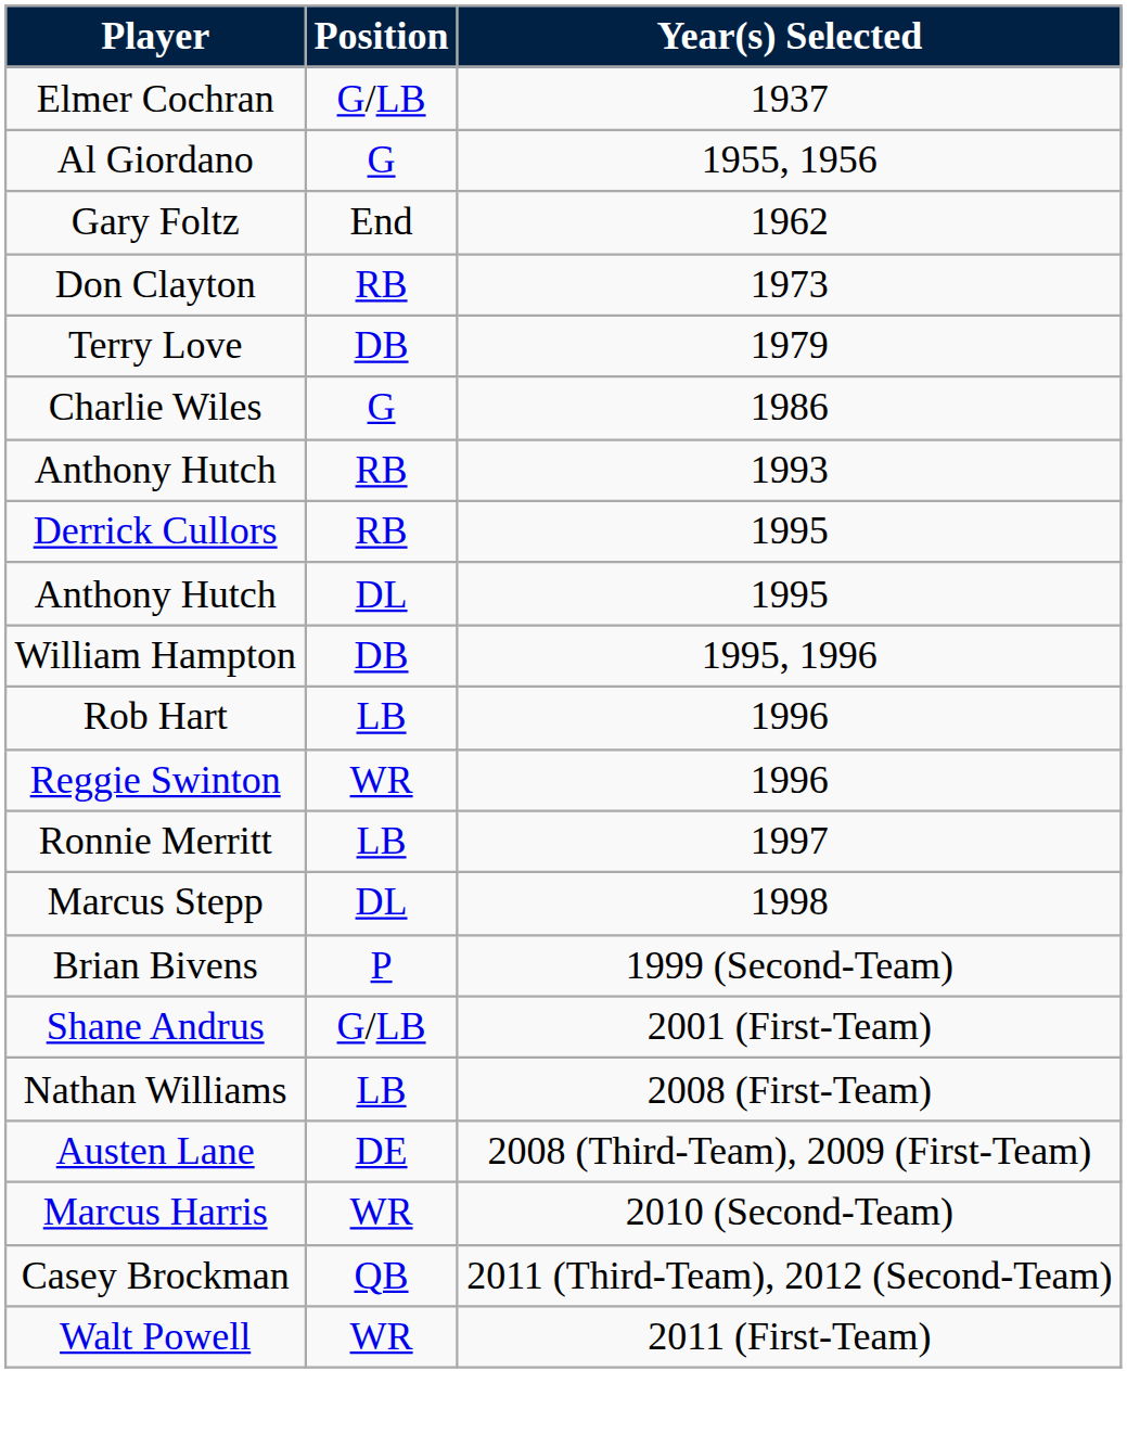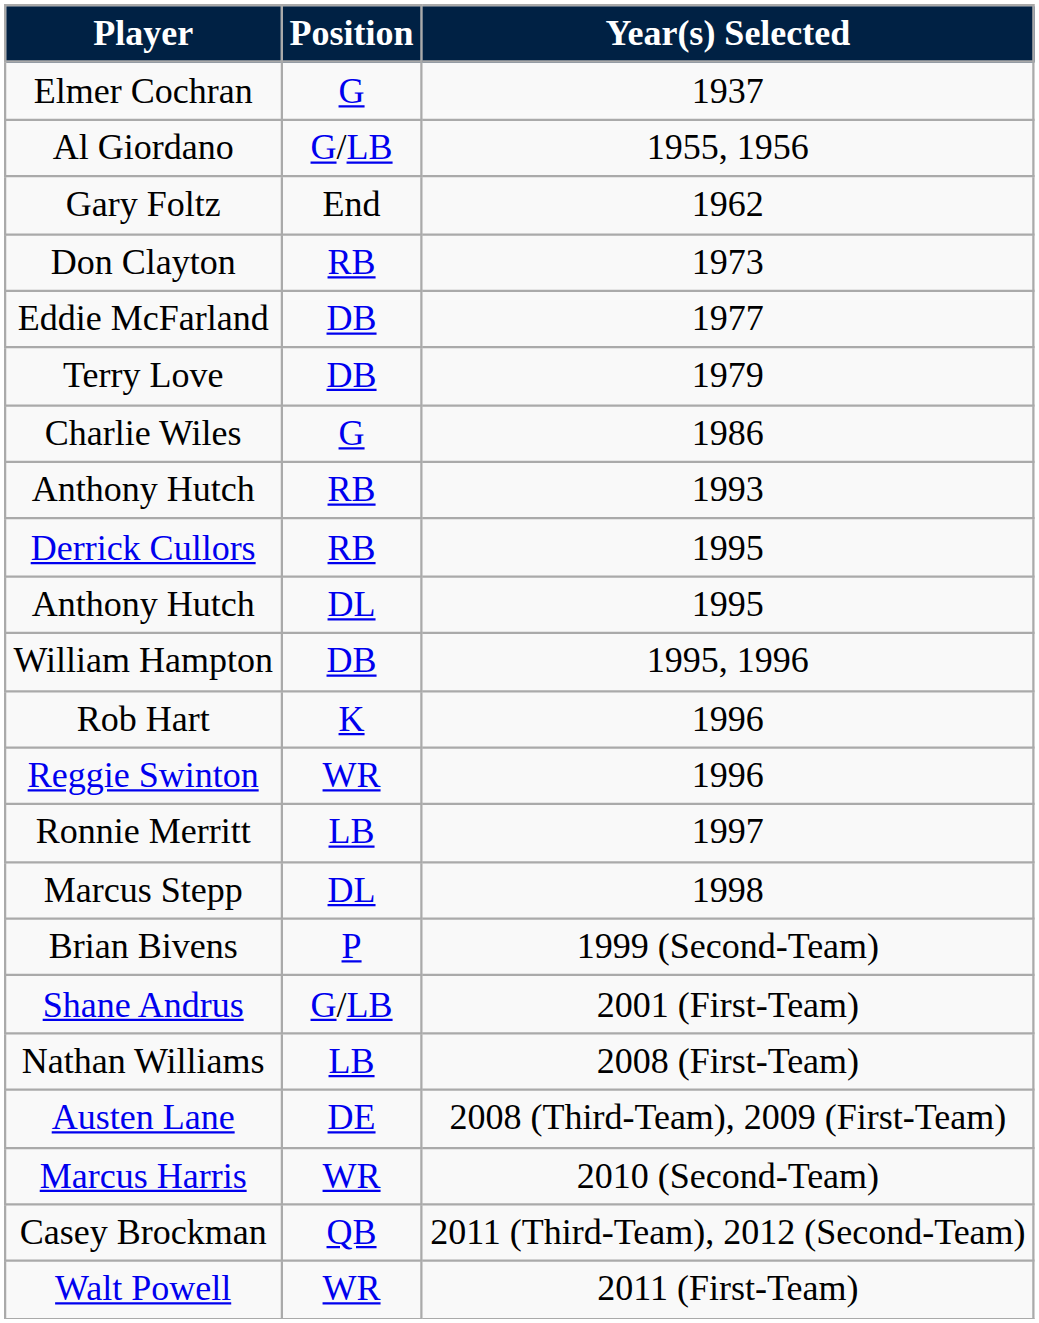Elmer Cochran | Position: G/LB -> G
Al Giordano | Position: G -> G/LB
+ row: Eddie McFarland | DB | 1977
Rob Hart | Position: LB -> K
